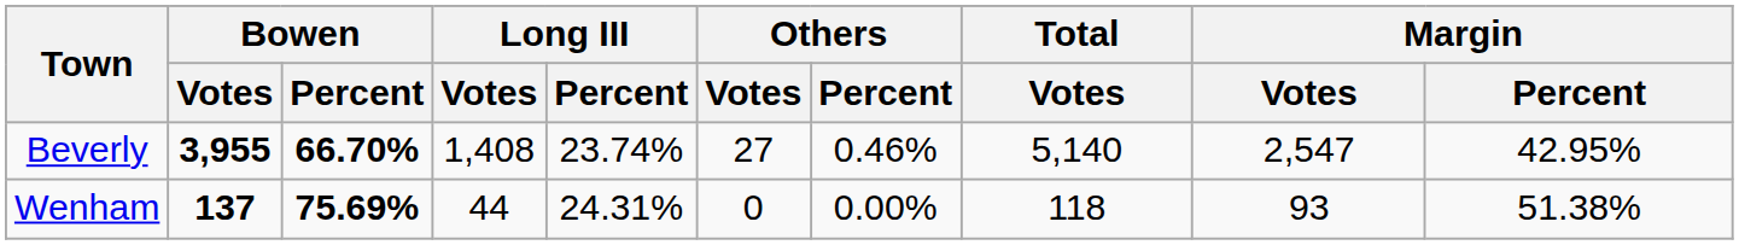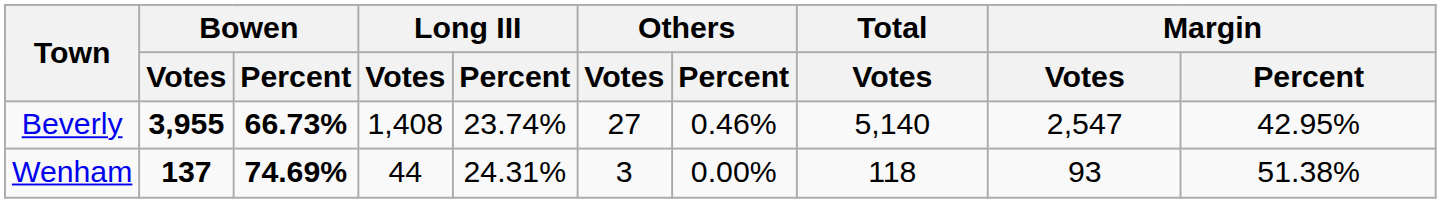Beverly | Bowen / Percent: 66.70% -> 66.73%
Wenham | Bowen / Percent: 75.69% -> 74.69%
Wenham | Others / Votes: 0 -> 3
